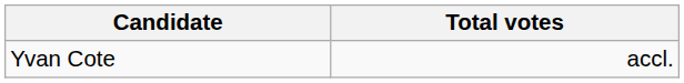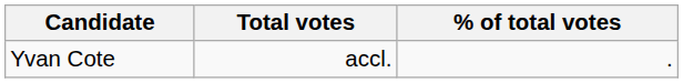+ column: % of total votes | .
